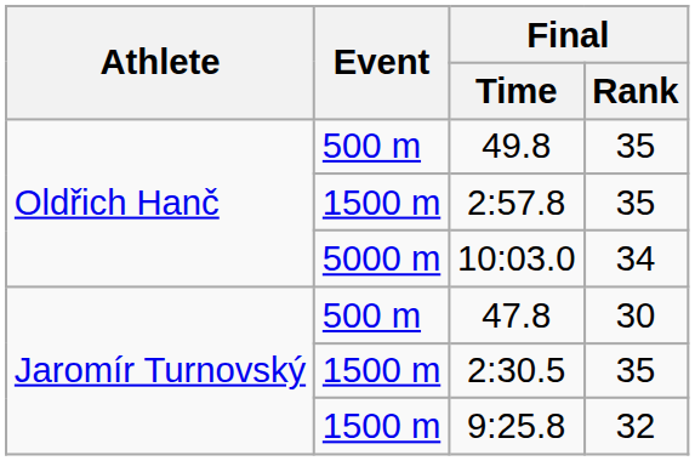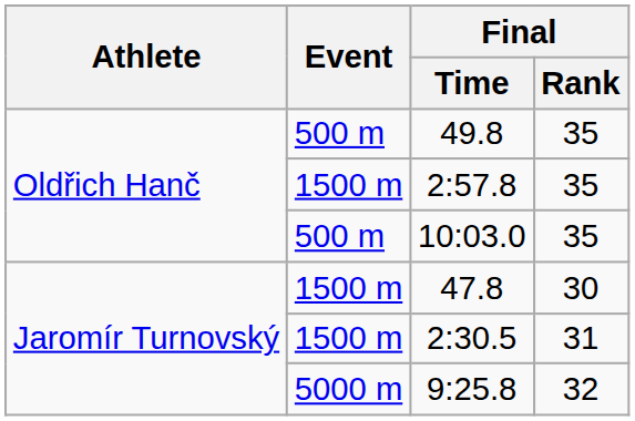10:03.0 | Event: 5000 m -> 500 m
10:03.0 | Final / Rank: 34 -> 35
47.8 | Event: 500 m -> 1500 m
2:30.5 | Final / Rank: 35 -> 31
9:25.8 | Event: 1500 m -> 5000 m
